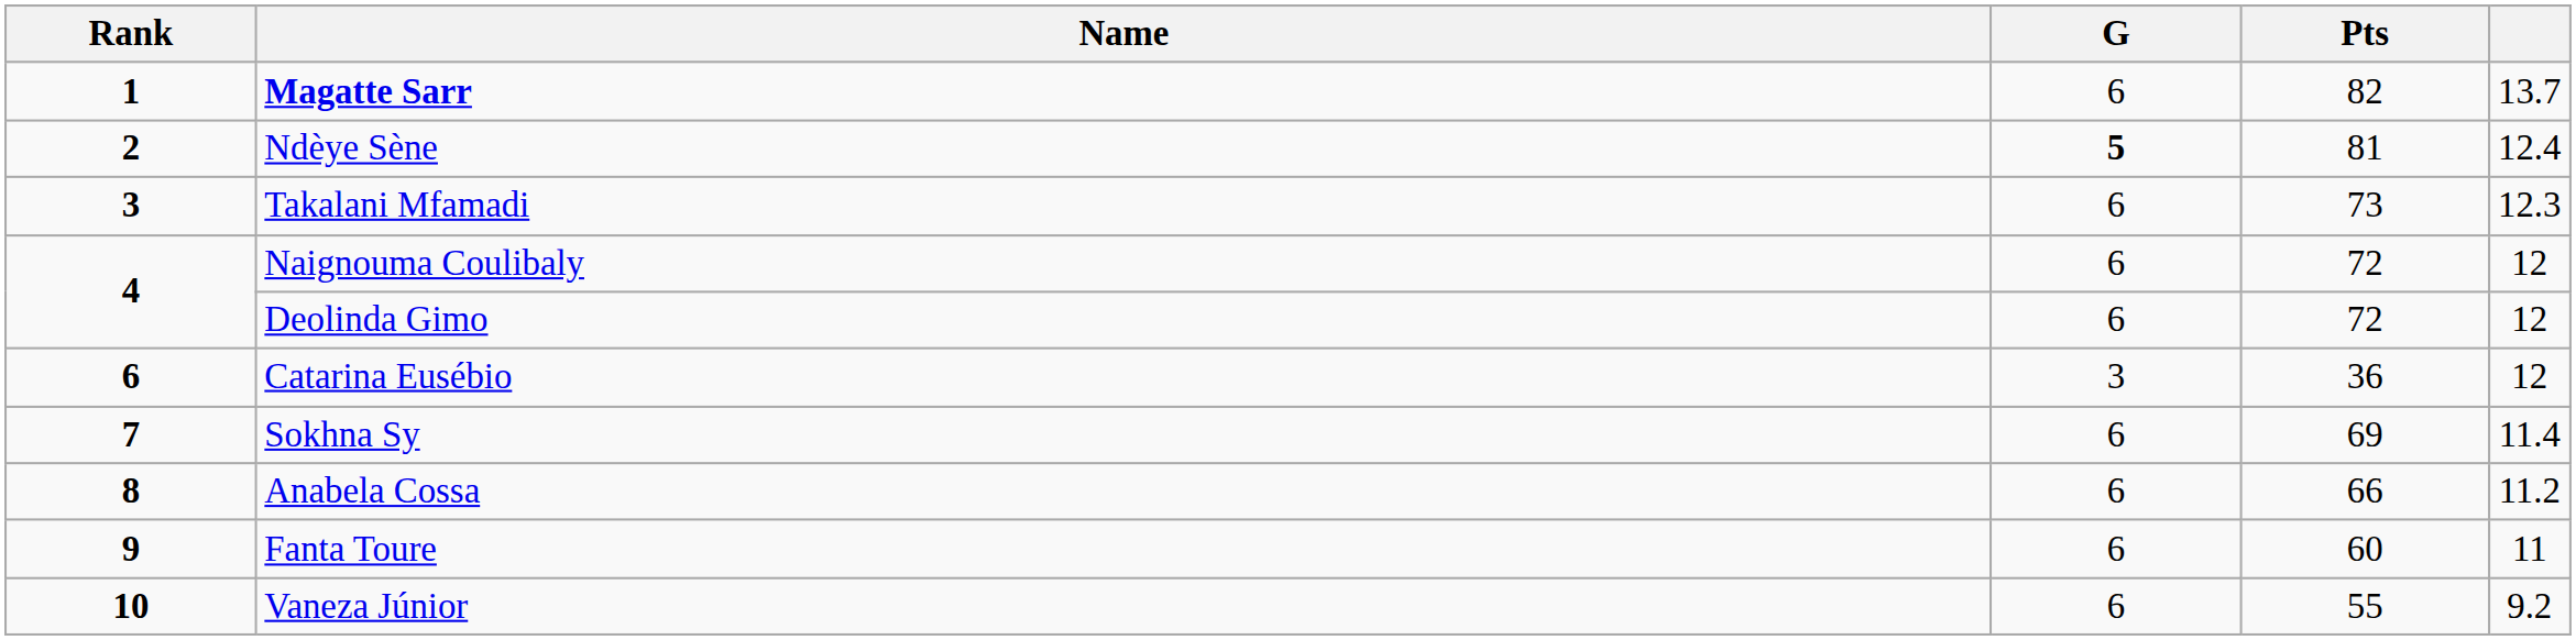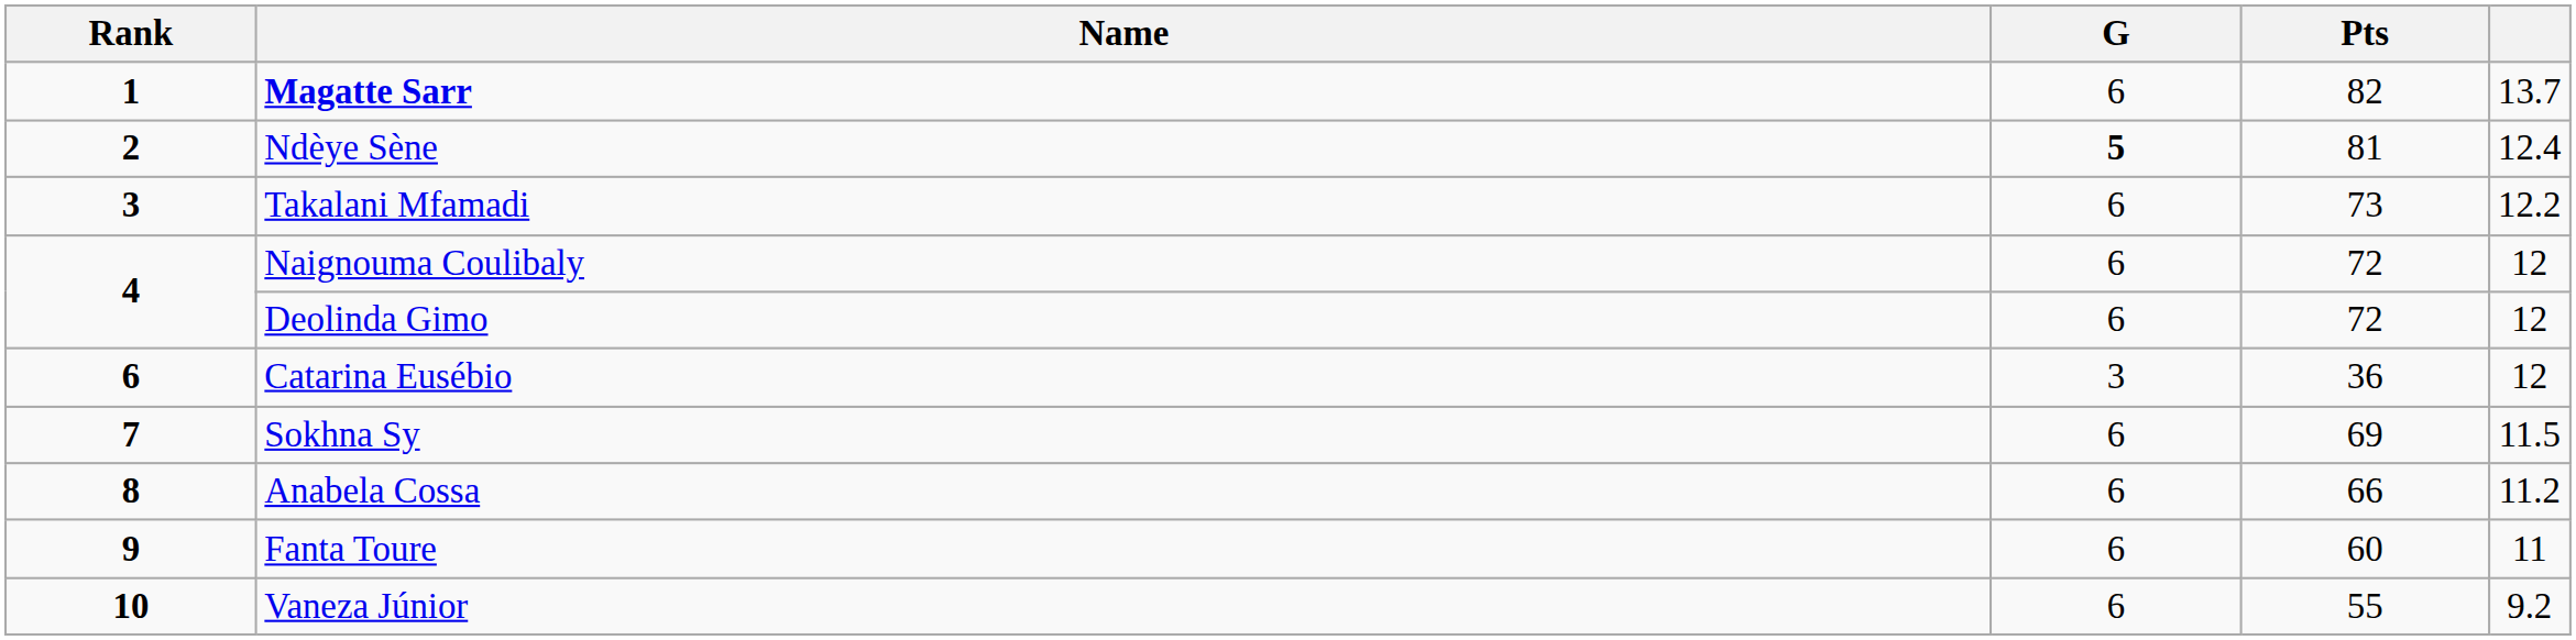Takalani Mfamadi | column 5: 12.3 -> 12.2
Sokhna Sy | column 5: 11.4 -> 11.5
